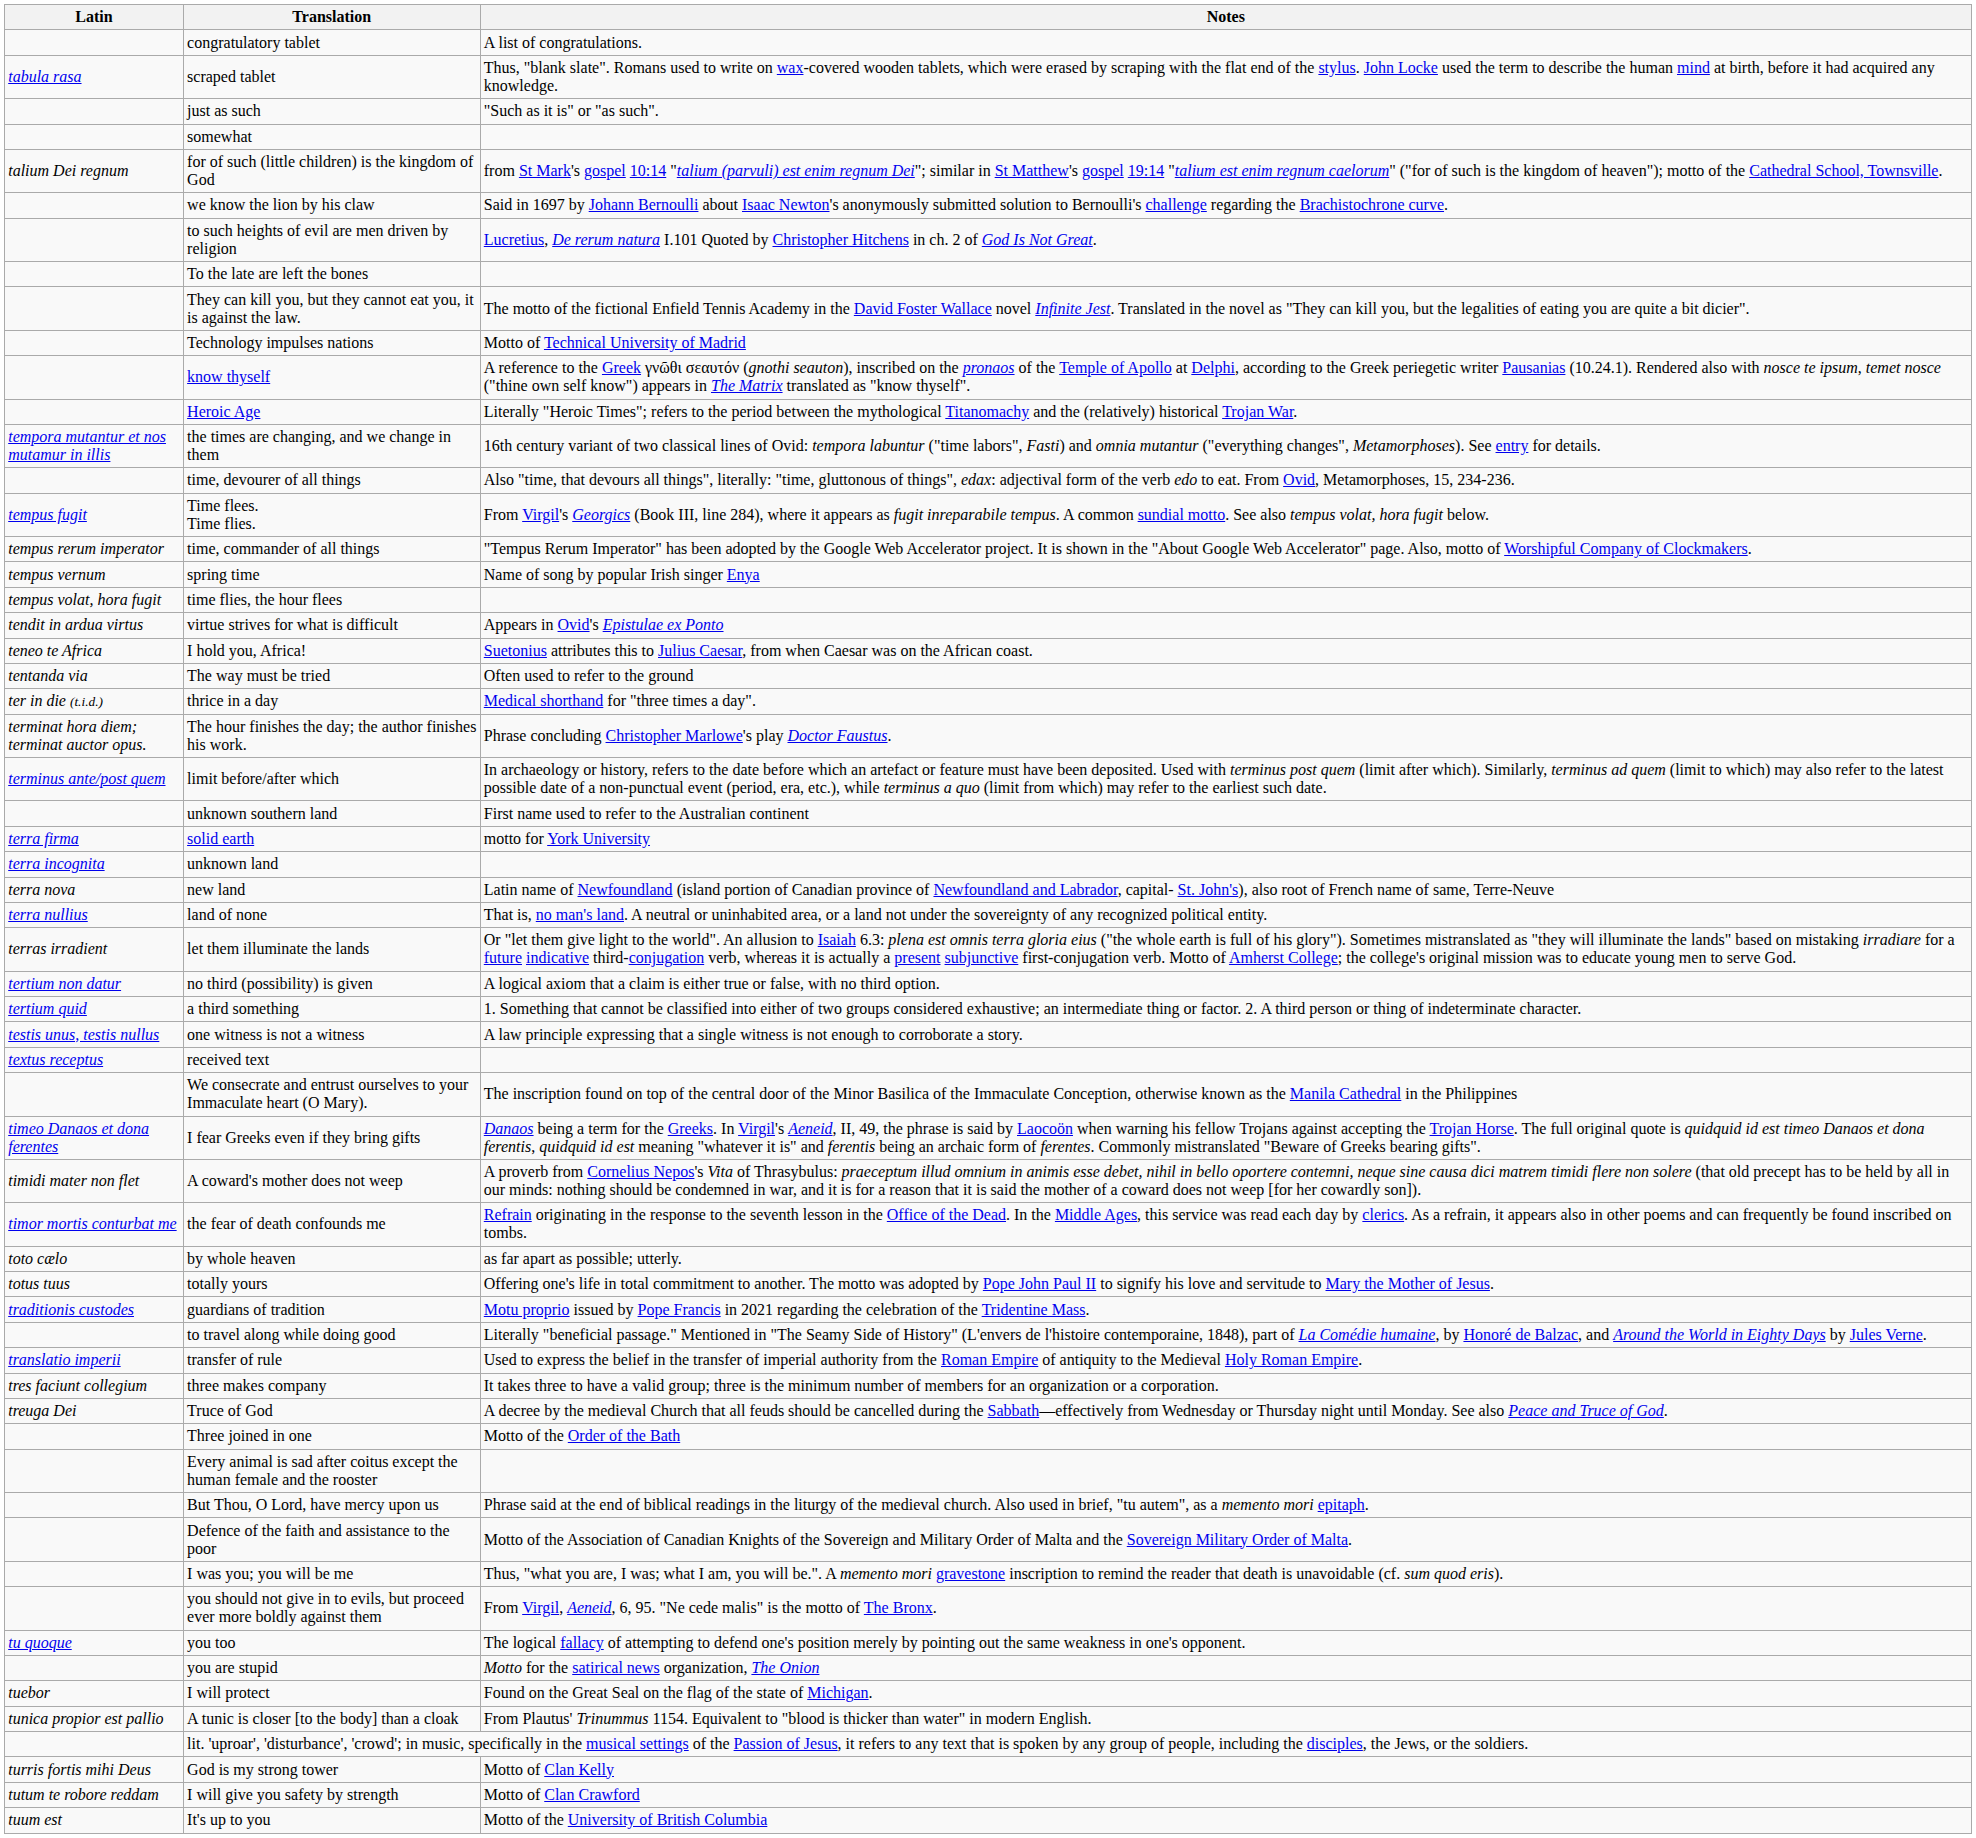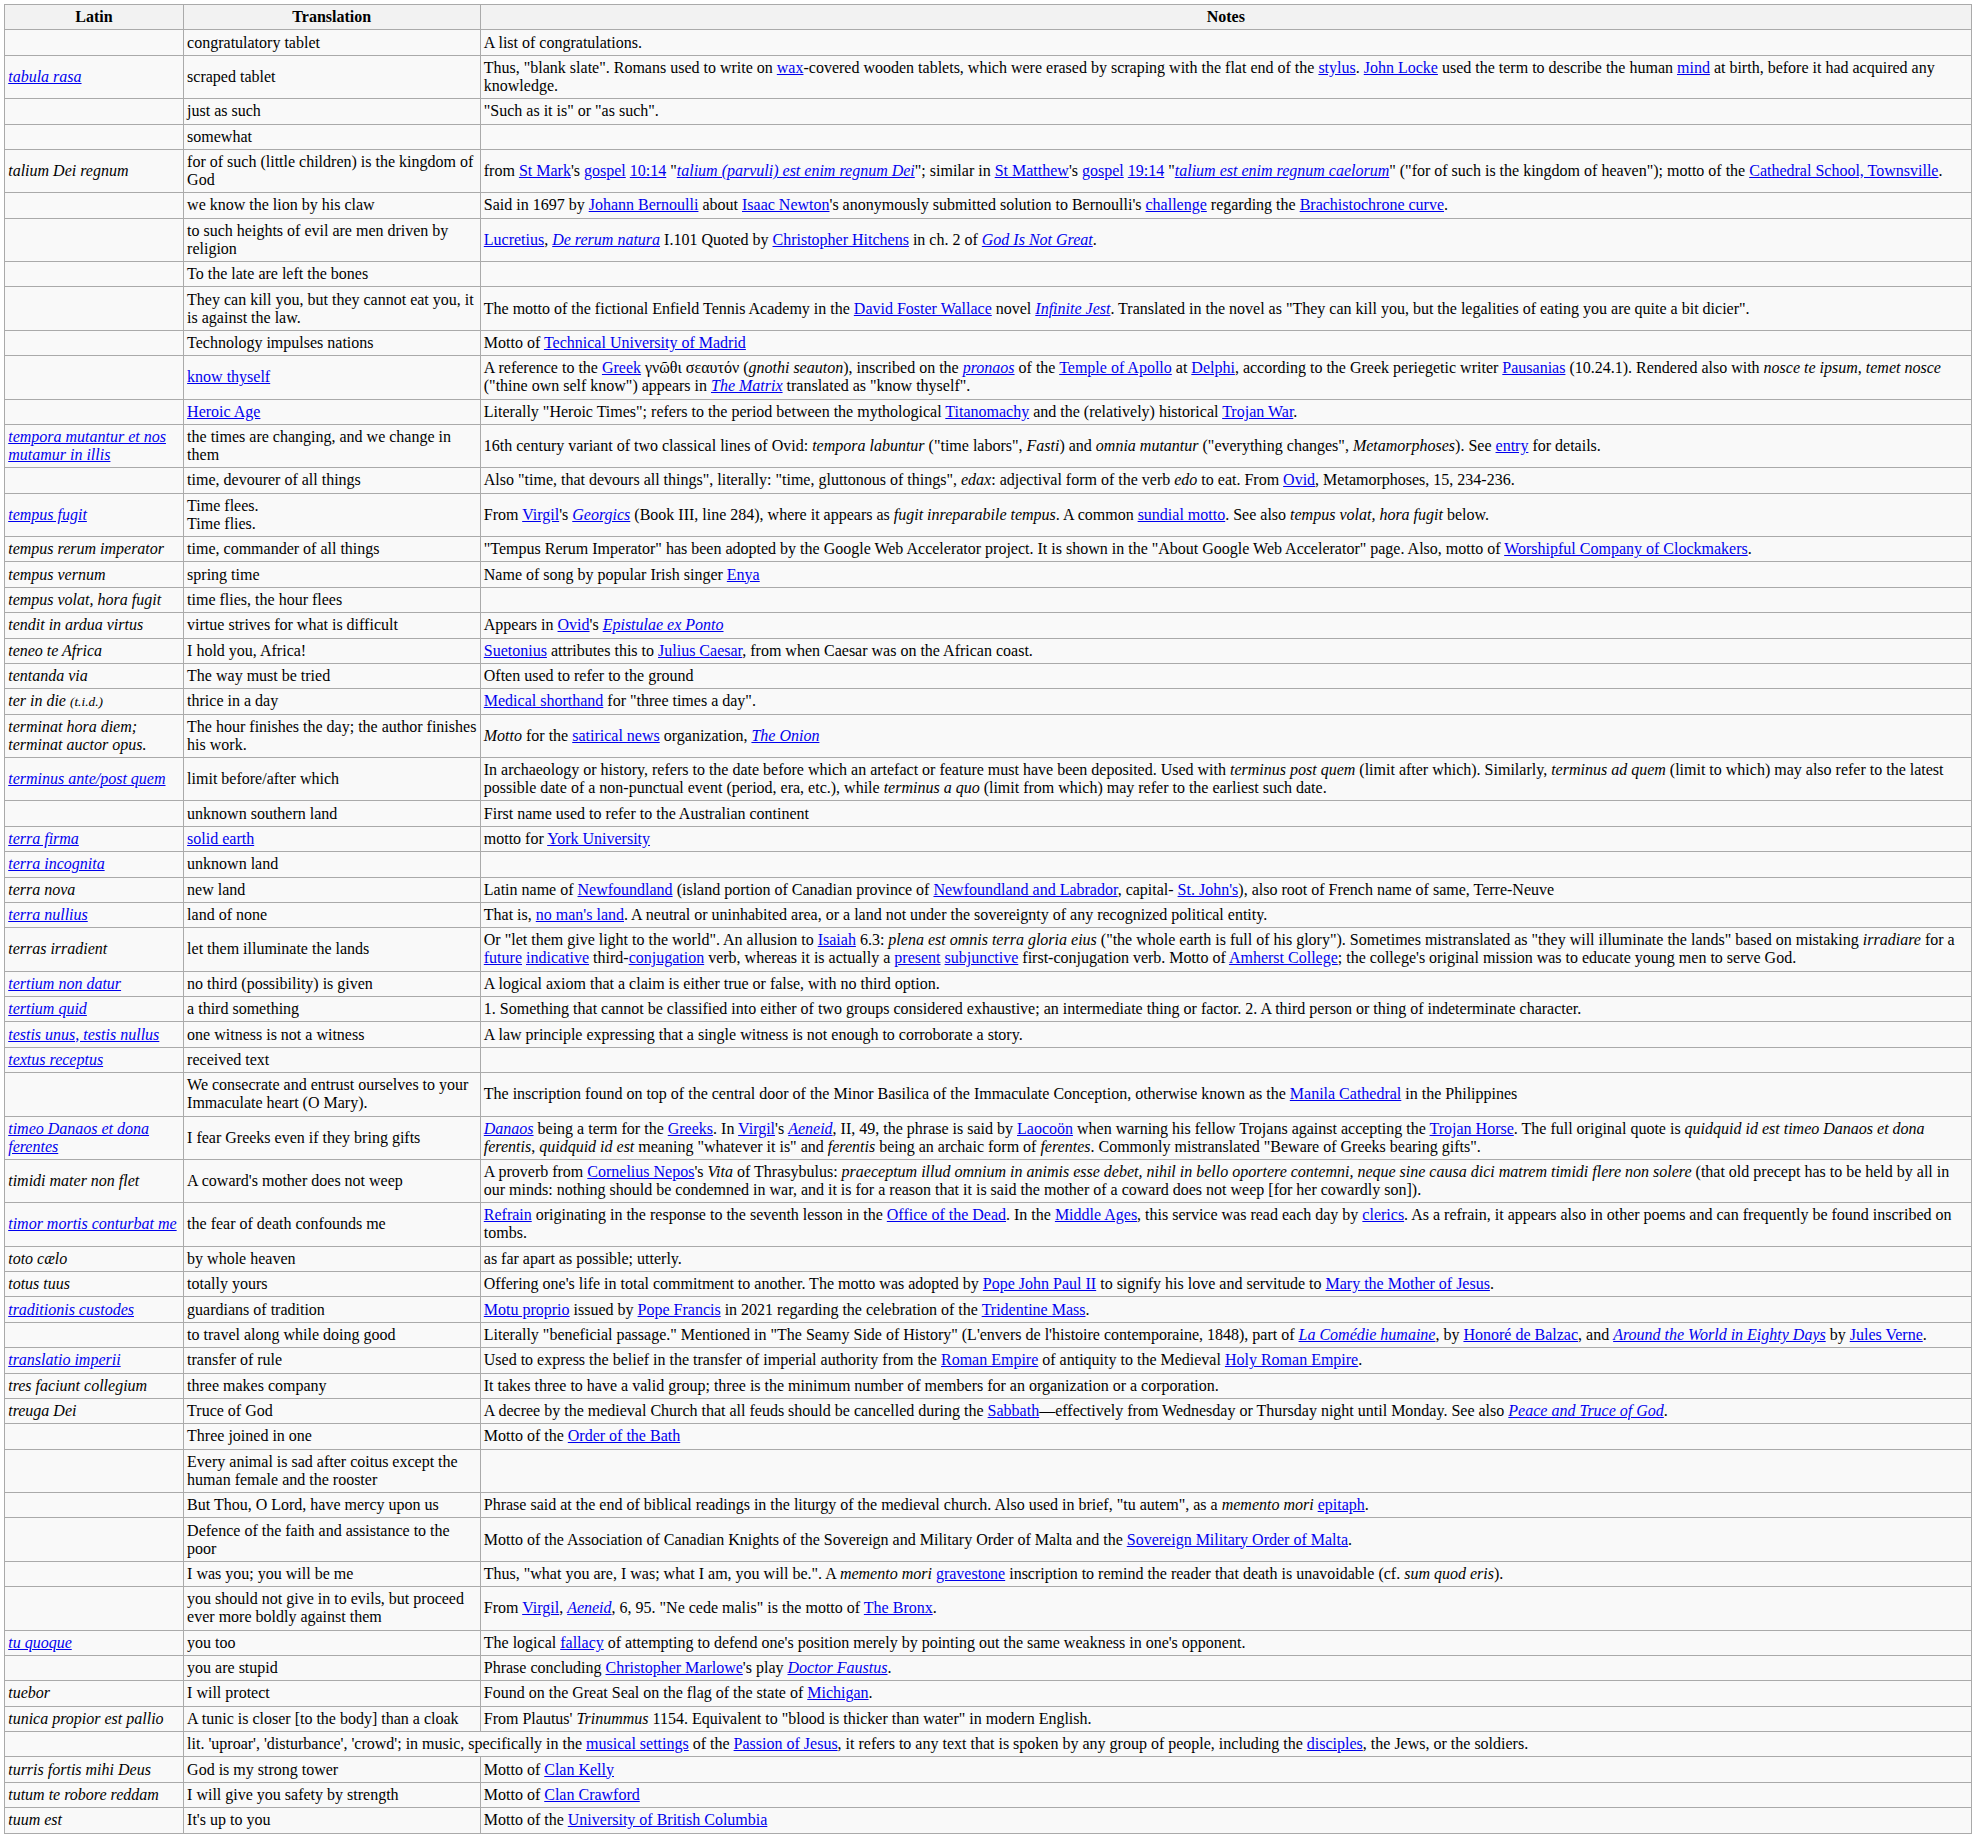The hour finishes the day; the author finishes his work. | Notes: Phrase concluding Christopher Marlowe's play Doctor Faustus. -> Motto for the satirical news organization, The Onion
you are stupid | Notes: Motto for the satirical news organization, The Onion -> Phrase concluding Christopher Marlowe's play Doctor Faustus.
